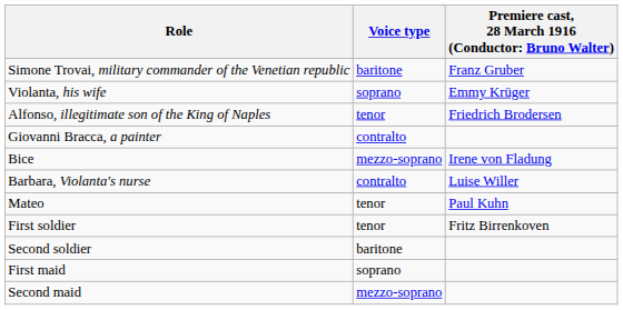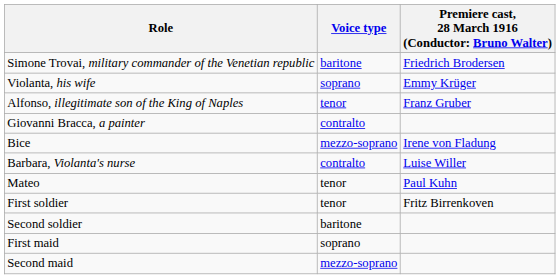Simone Trovai, military commander of the Venetian republic | column 3: Franz Gruber -> Friedrich Brodersen
Alfonso, illegitimate son of the King of Naples | column 3: Friedrich Brodersen -> Franz Gruber
